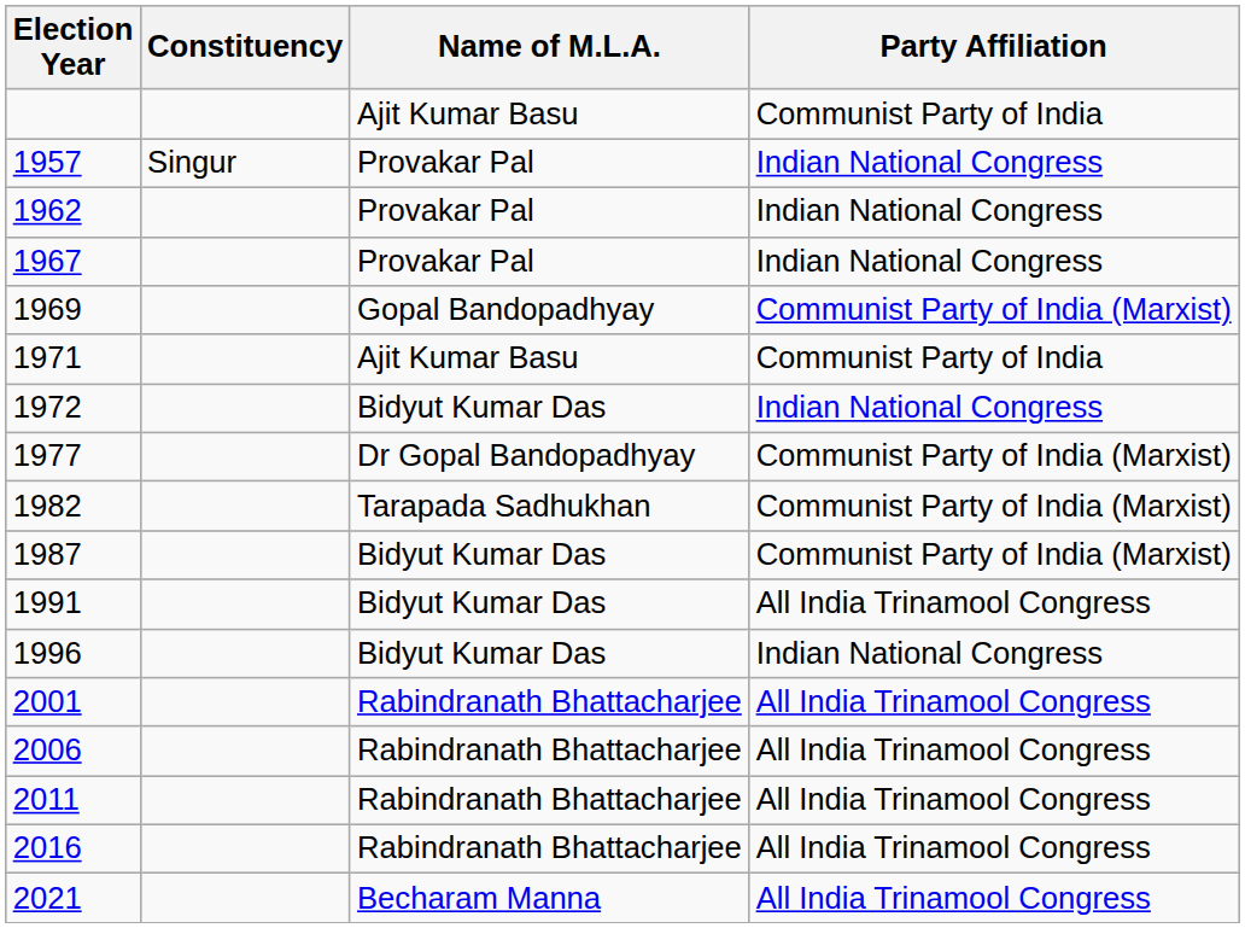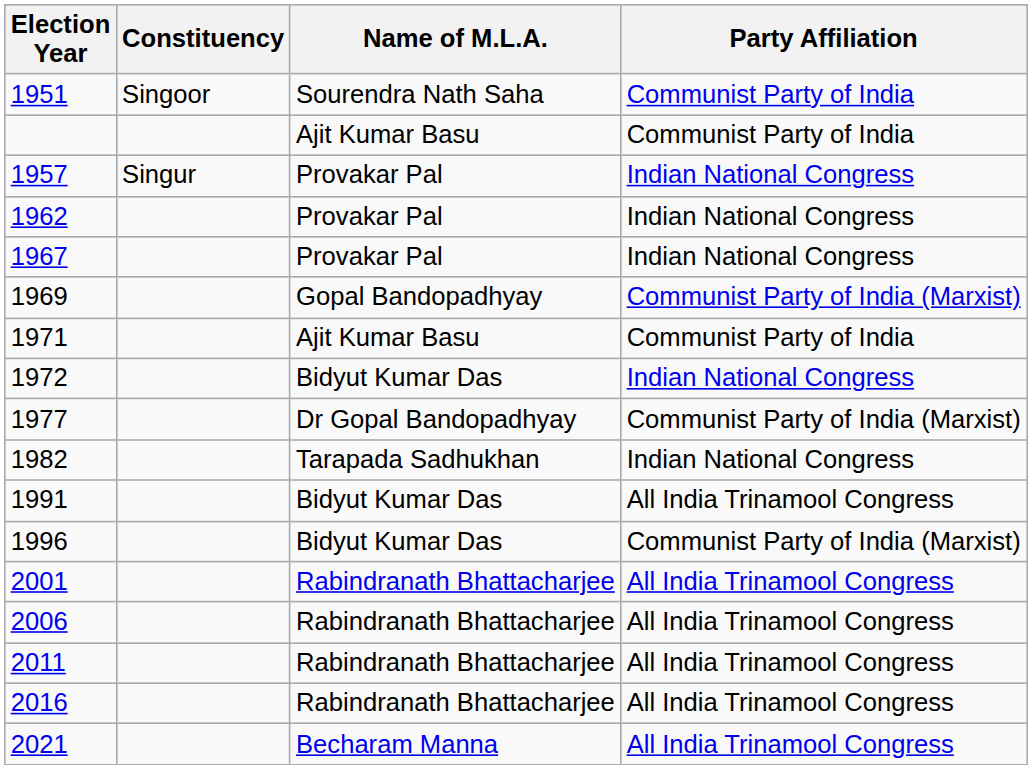+ row: 1951 | Singoor | Sourendra Nath Saha | Communist Party of India
1982 | Party Affiliation: Communist Party of India (Marxist) -> Indian National Congress
- row: 1987 | Bidyut Kumar Das | Communist Party of India (Marxist)
1996 | Party Affiliation: Indian National Congress -> Communist Party of India (Marxist)
